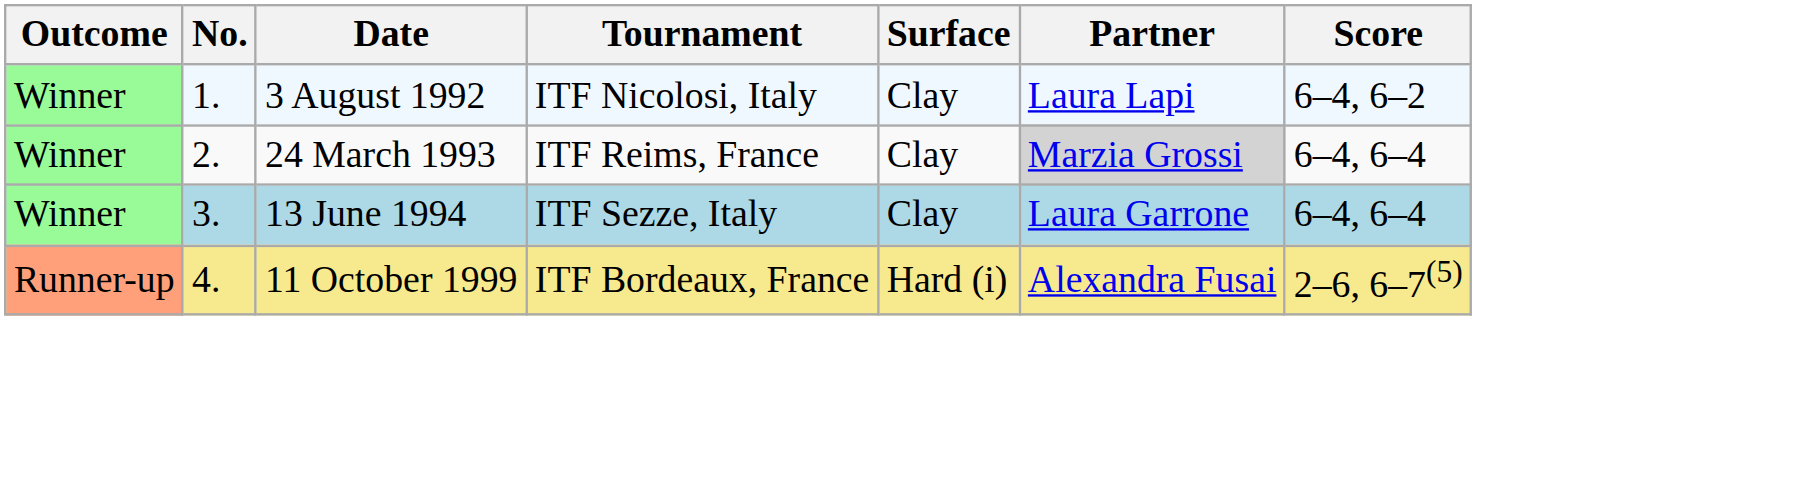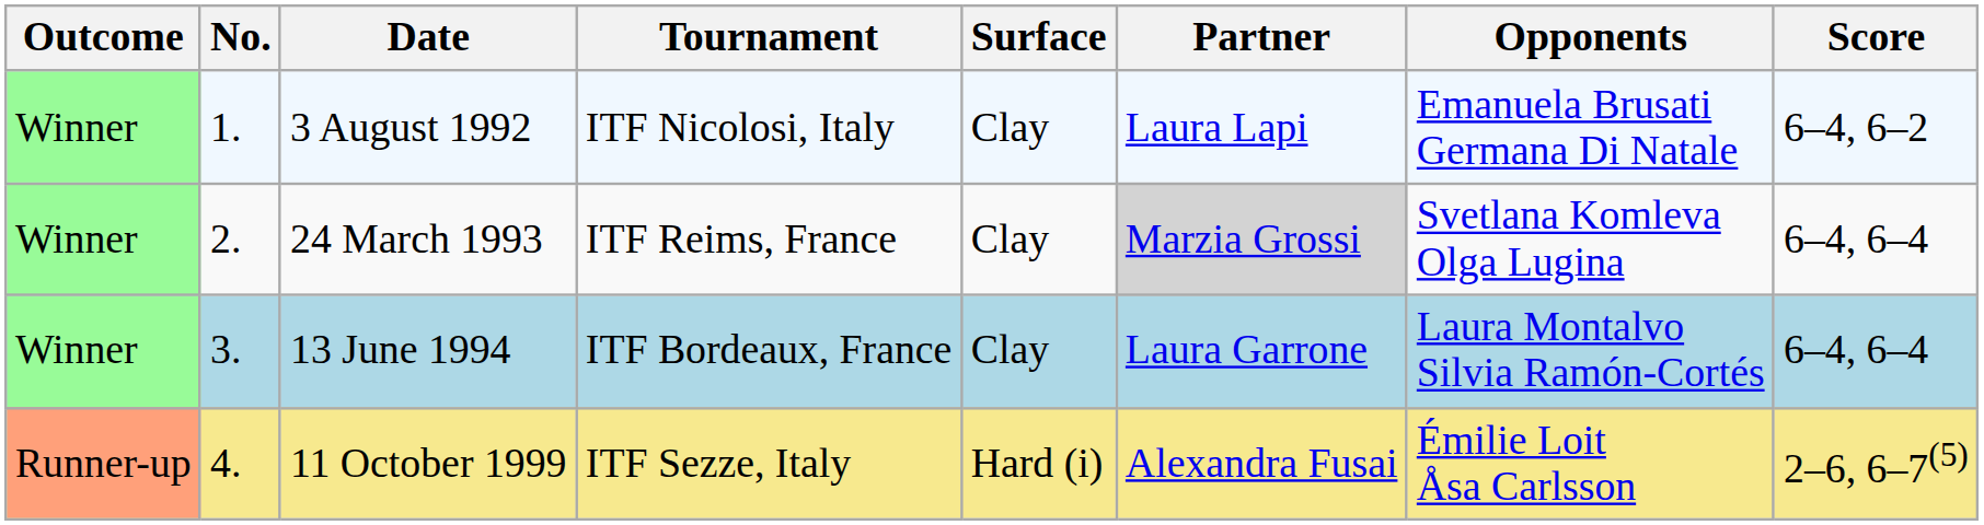+ column: Opponents | Emanuela Brusati Germana Di Natale | Svetlana Komleva Olga Lugina | Laura Montalvo Silvia Ramón-Cortés | Émilie Loit Åsa Carlsson
13 June 1994 | Tournament: ITF Sezze, Italy -> ITF Bordeaux, France
11 October 1999 | Tournament: ITF Bordeaux, France -> ITF Sezze, Italy
